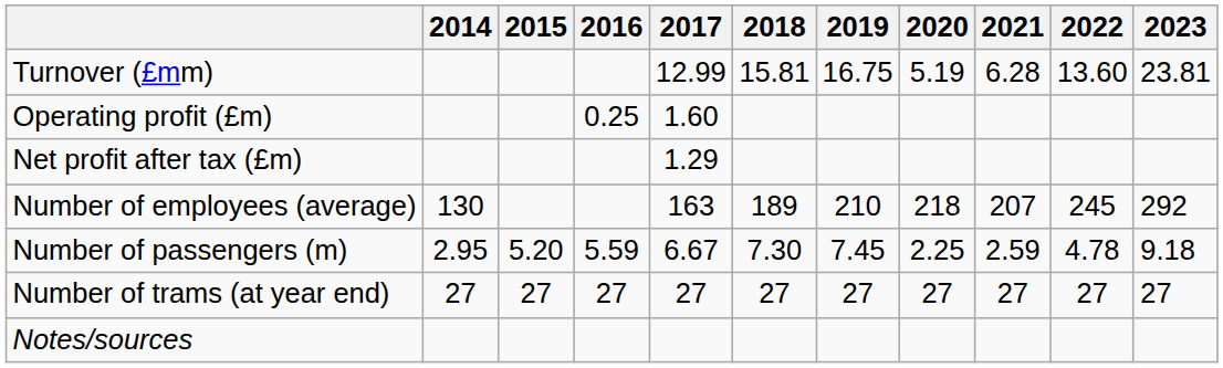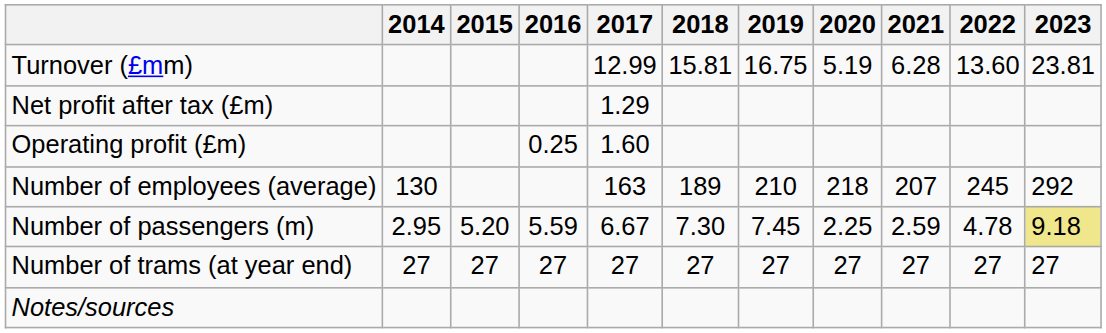rows swapped: Operating profit (£m) <-> Net profit after tax (£m)
Number of passengers (m) | 2023: no background -> khaki background
